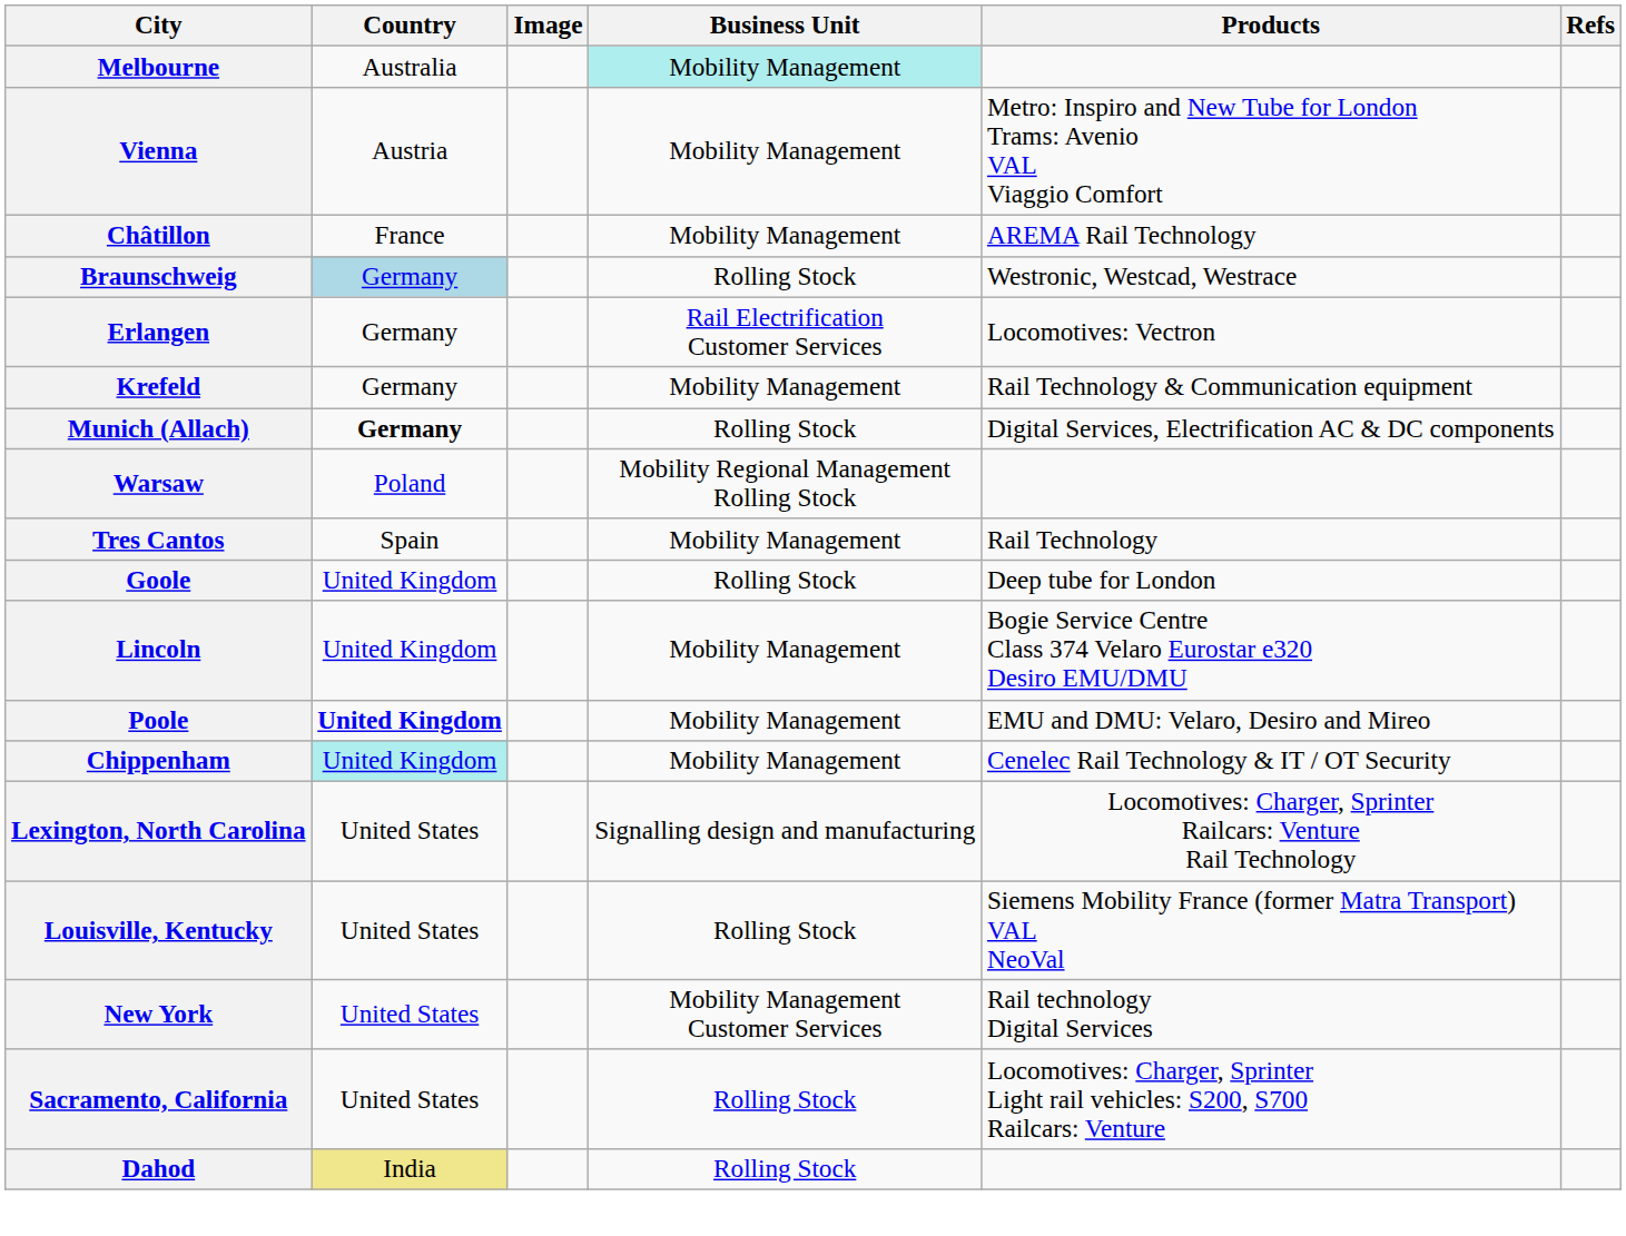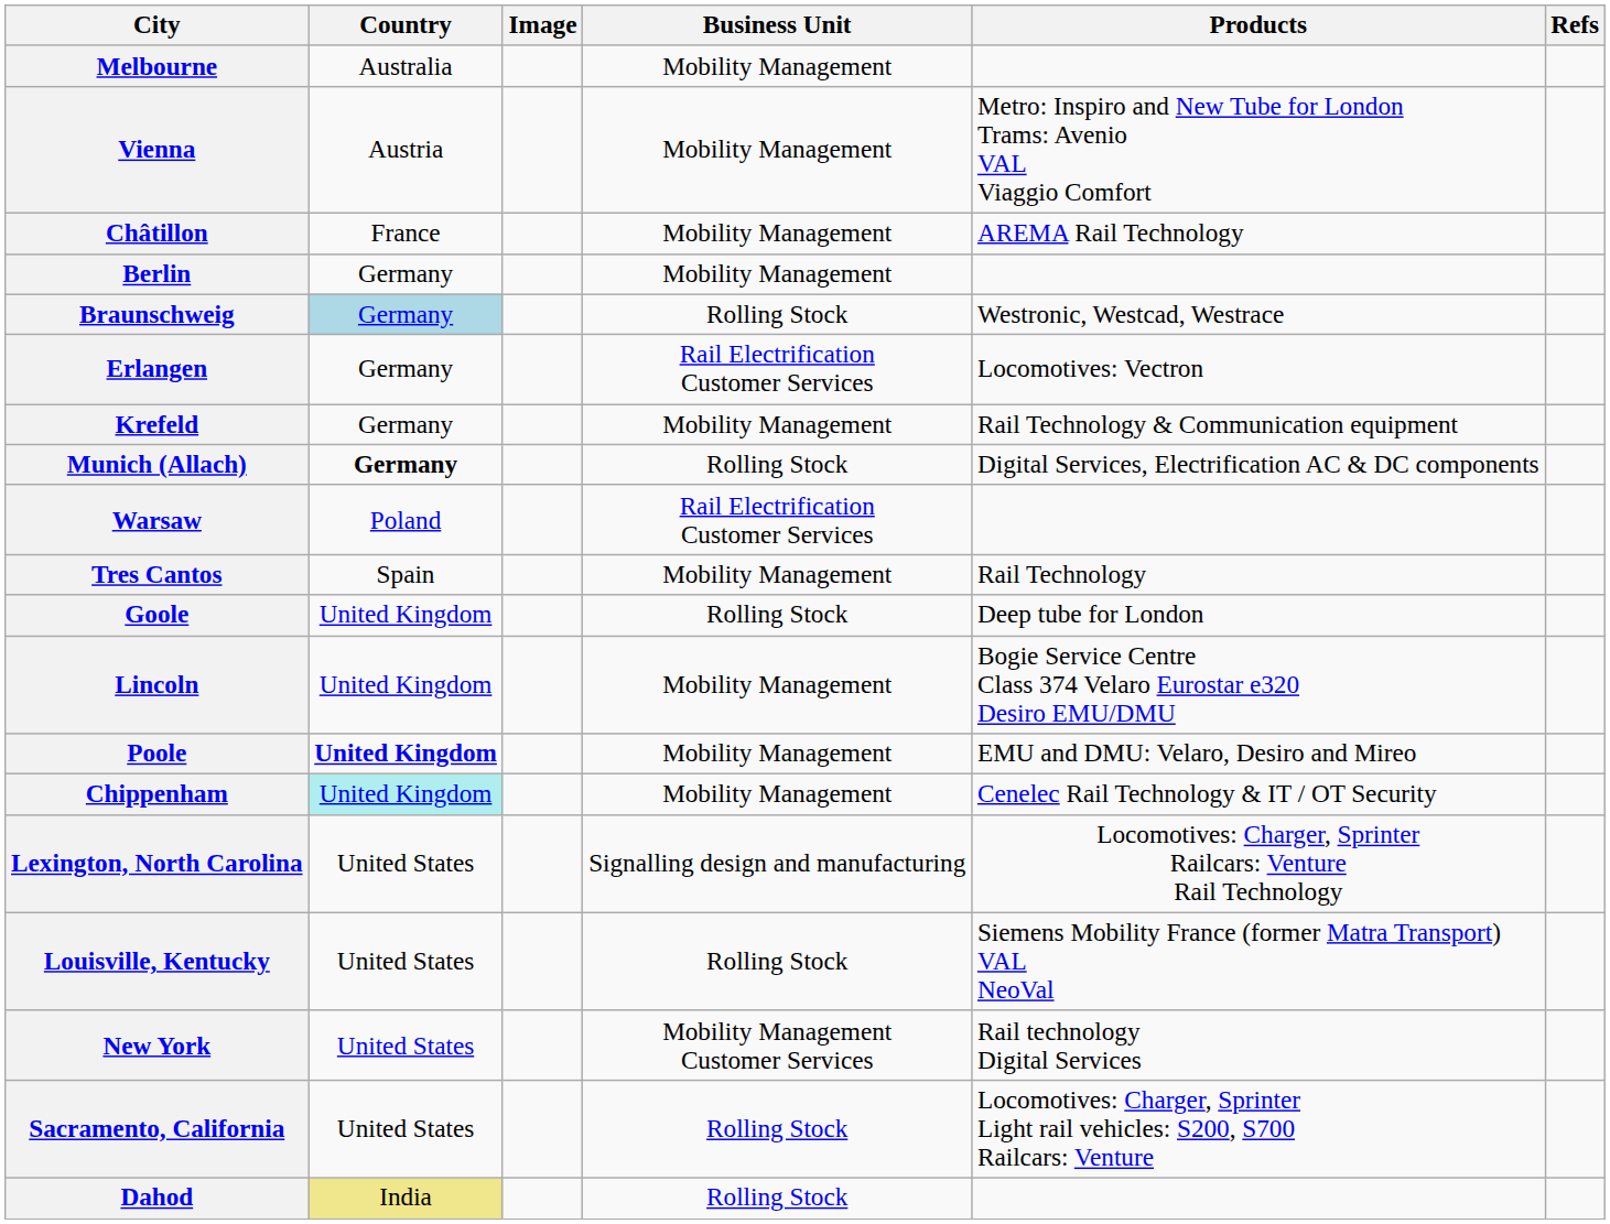Melbourne | Business Unit: paleturquoise background -> no background
+ row: Berlin | Germany | Mobility Management
Warsaw | Business Unit: Mobility Regional Management Rolling Stock -> Rail Electrification Customer Services
